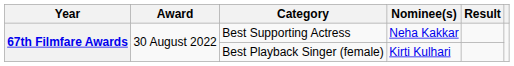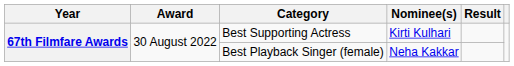Best Supporting Actress | Nominee(s): Neha Kakkar -> Kirti Kulhari
Best Playback Singer (female) | Nominee(s): Kirti Kulhari -> Neha Kakkar
